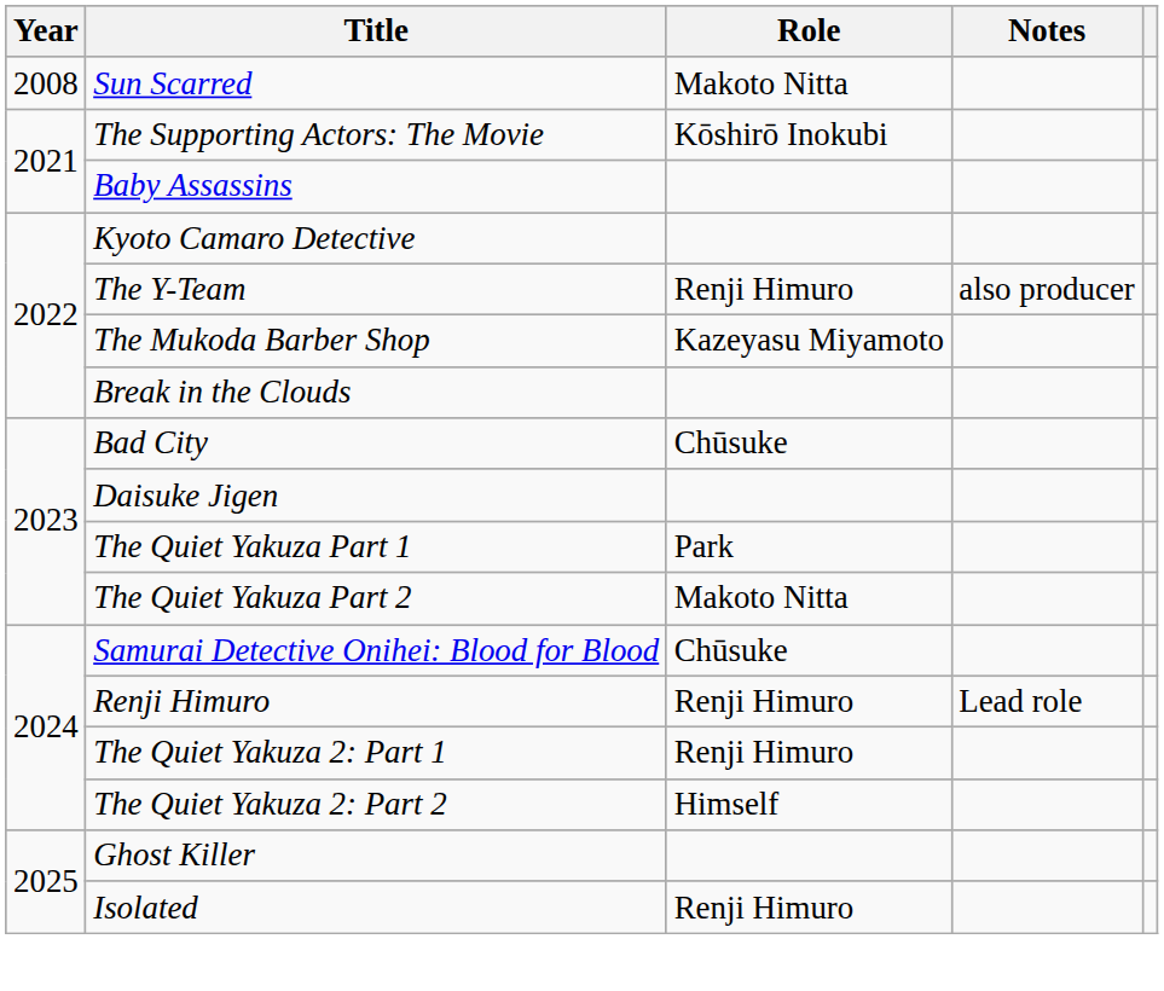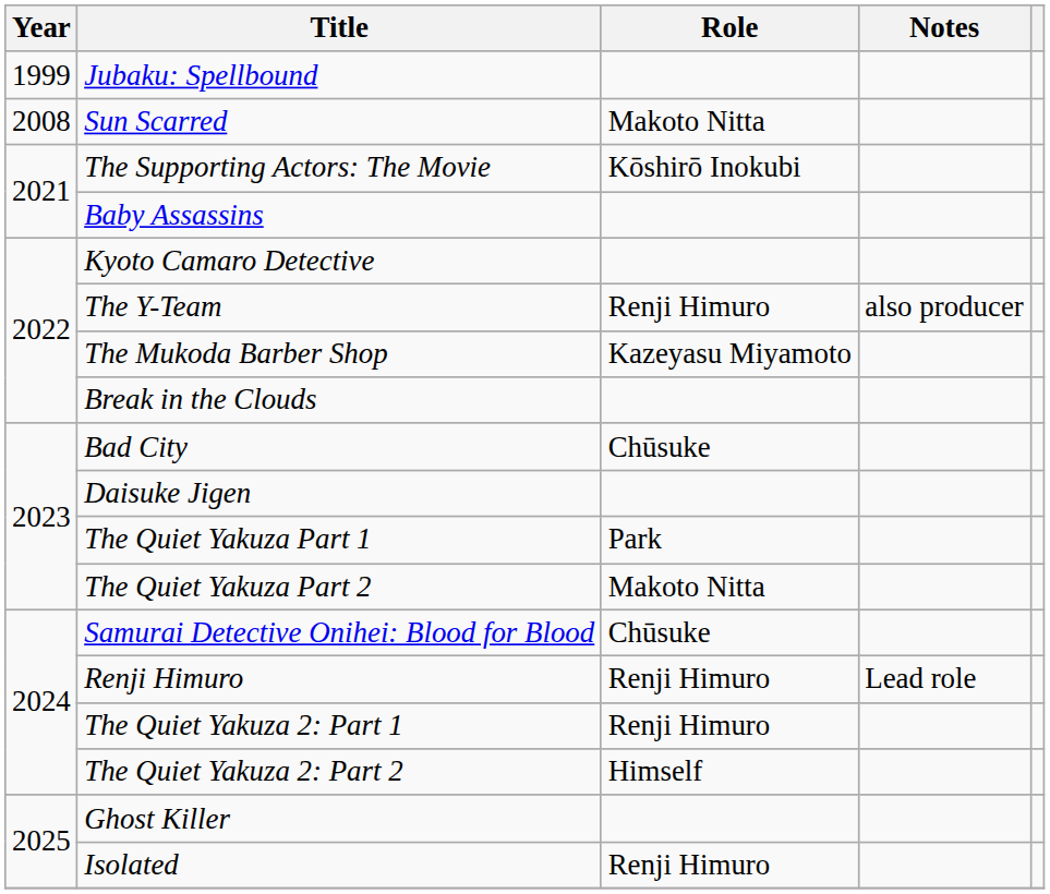+ row: 1999 | Jubaku: Spellbound
